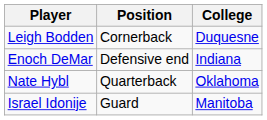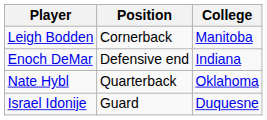Leigh Bodden | College: Duquesne -> Manitoba
Israel Idonije | College: Manitoba -> Duquesne
